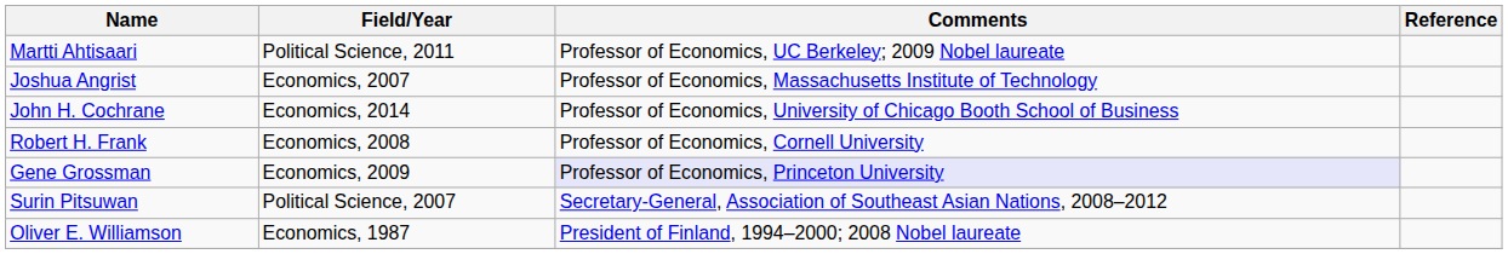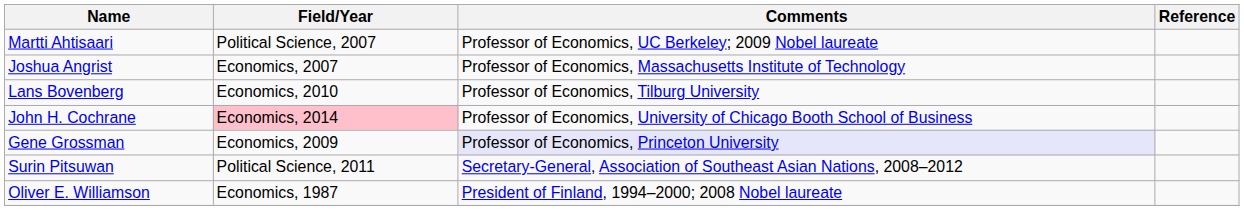Martti Ahtisaari | Field/Year: Political Science, 2011 -> Political Science, 2007
+ row: Lans Bovenberg | Economics, 2010 | Professor of Economics, Tilburg University
John H. Cochrane | Field/Year: no background -> pink background
- row: Robert H. Frank | Economics, 2008 | Professor of Economics, Cornell University
Surin Pitsuwan | Field/Year: Political Science, 2007 -> Political Science, 2011
